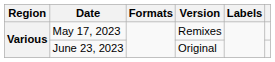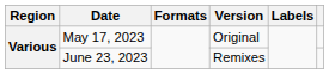May 17, 2023 | Version: Remixes -> Original
June 23, 2023 | Version: Original -> Remixes
